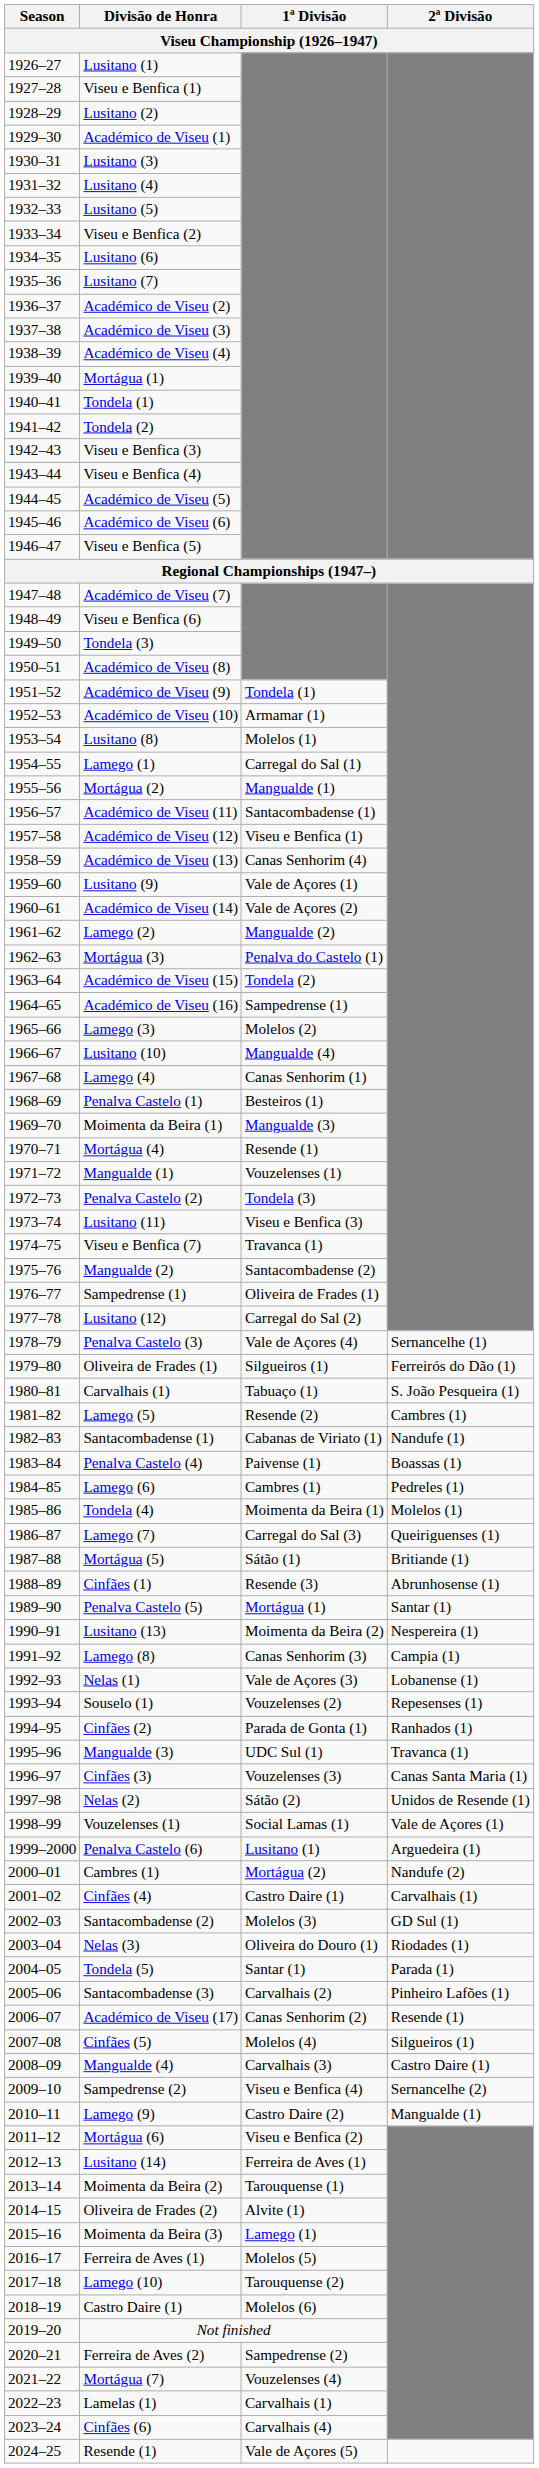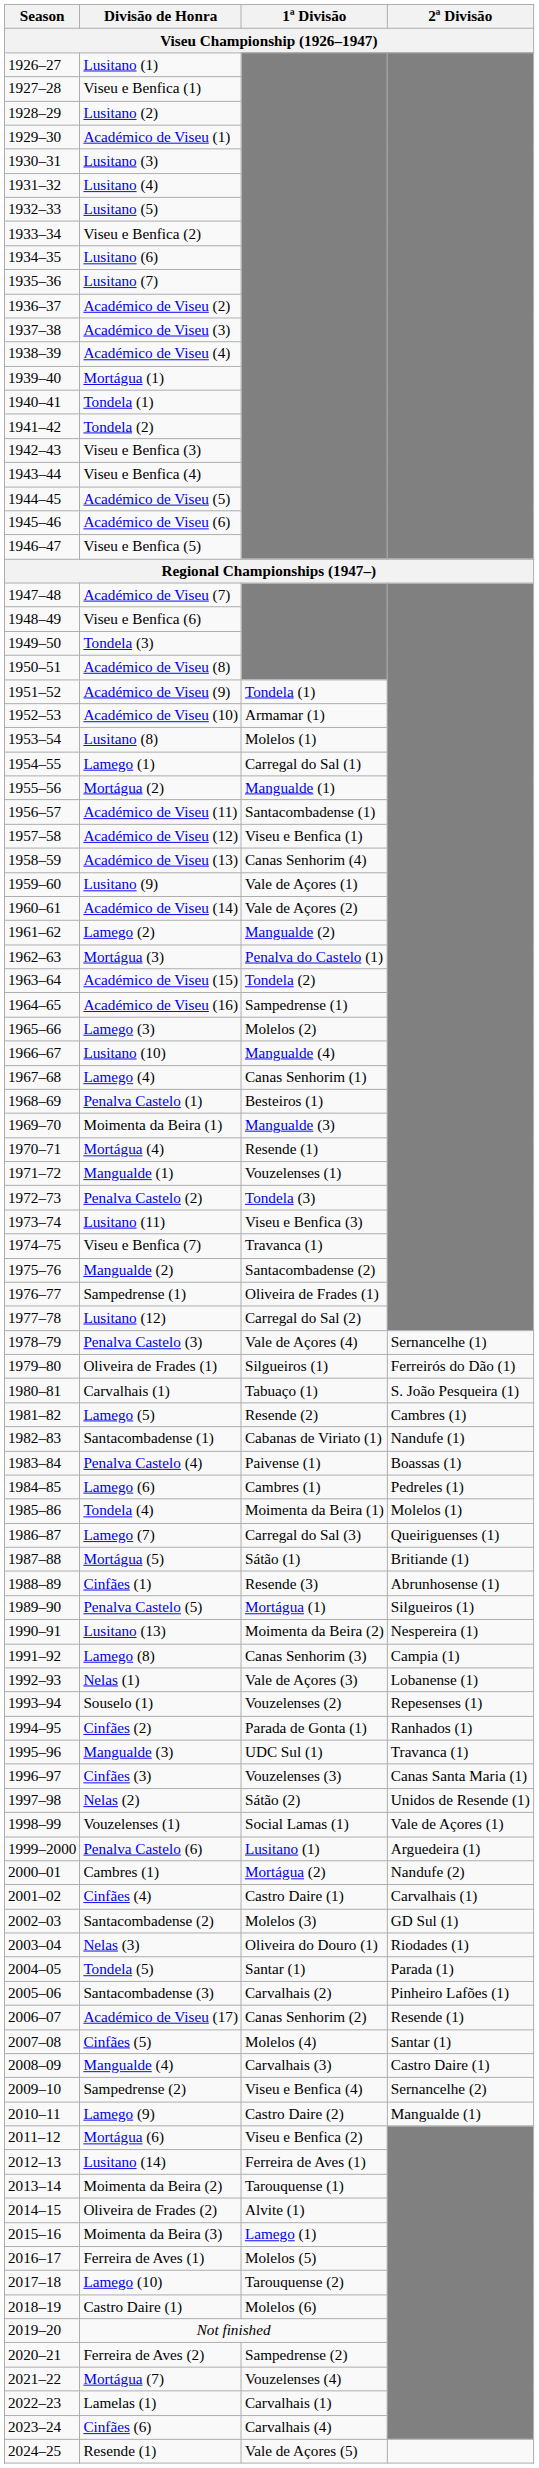Penalva Castelo (5) | 2ª Divisão: Santar (1) -> Silgueiros (1)
Cinfães (5) | 2ª Divisão: Silgueiros (1) -> Santar (1)
